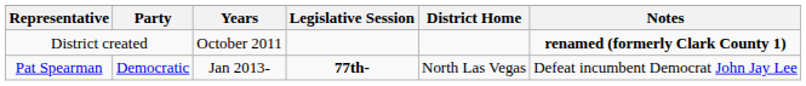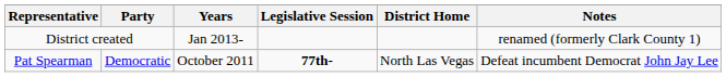District created | Years: October 2011 -> Jan 2013-
District created | Notes: bold -> normal
Pat Spearman | Years: Jan 2013- -> October 2011
